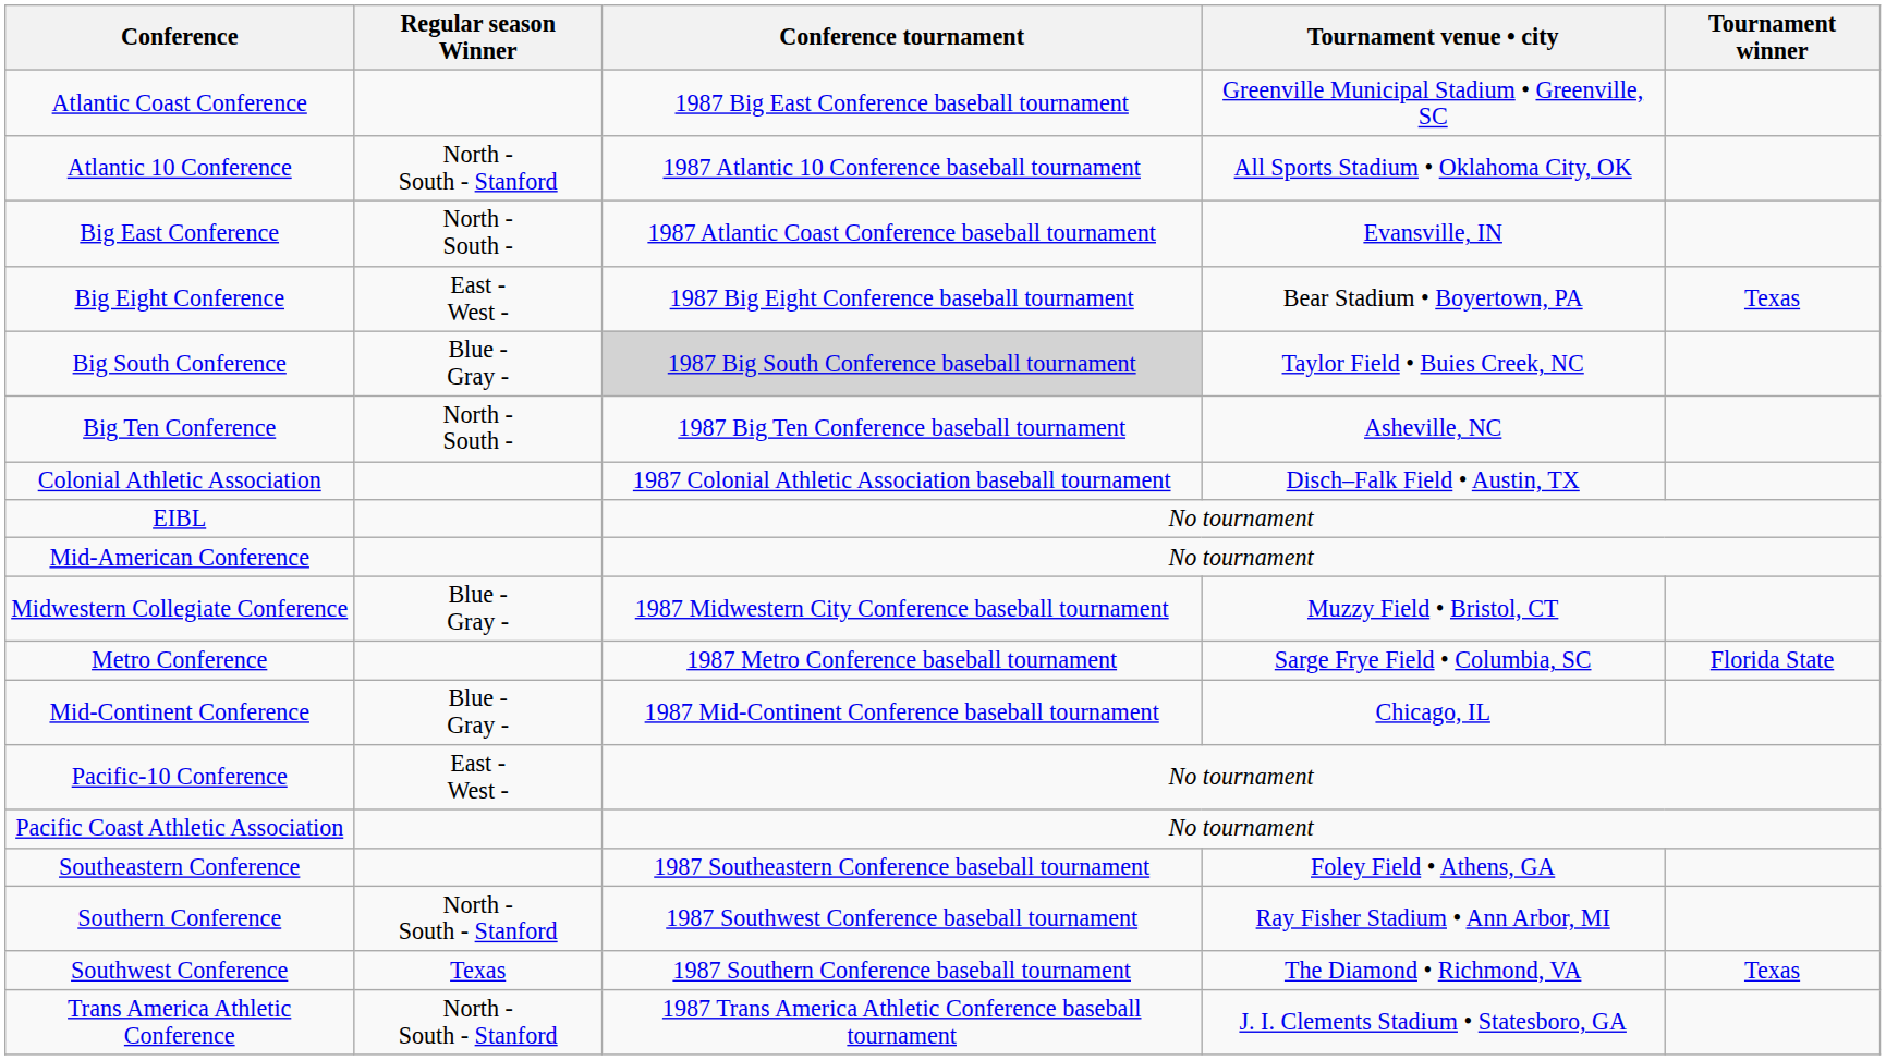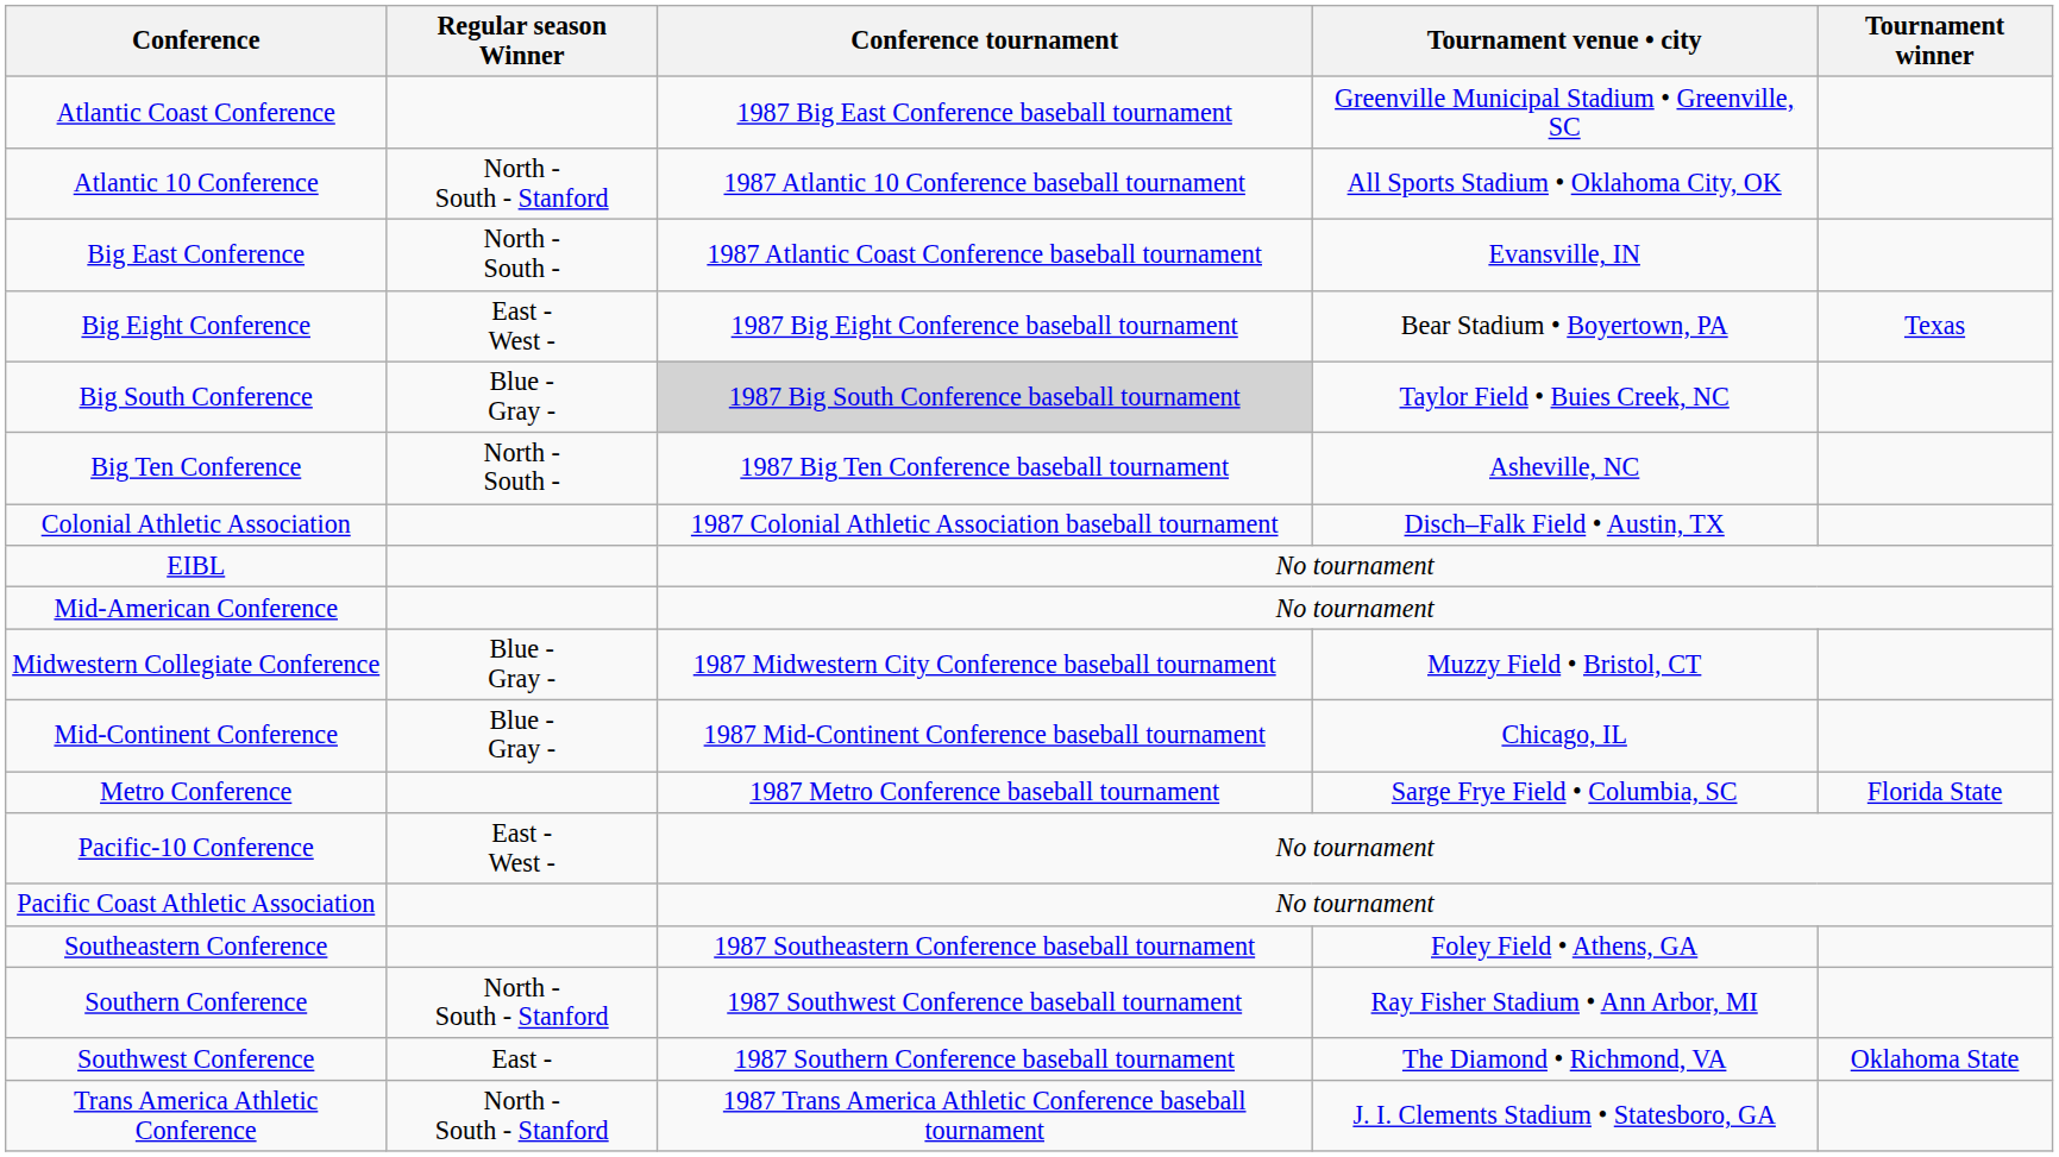rows swapped: Metro Conference <-> Mid-Continent Conference
Southwest Conference | Regular season Winner: Texas -> East -
Southwest Conference | Tournament winner: Texas -> Oklahoma State
